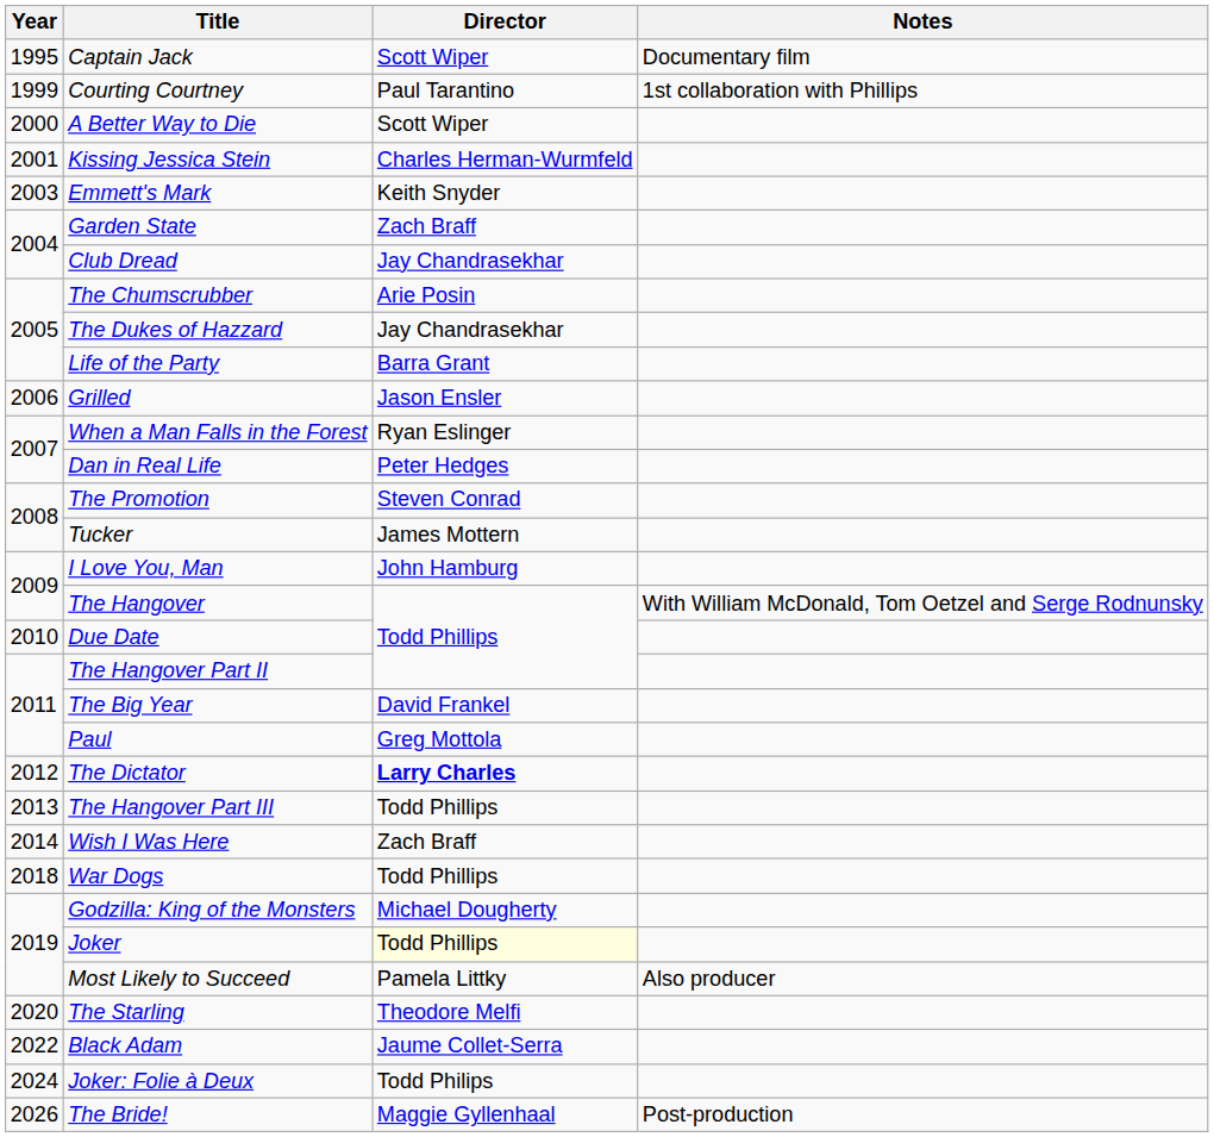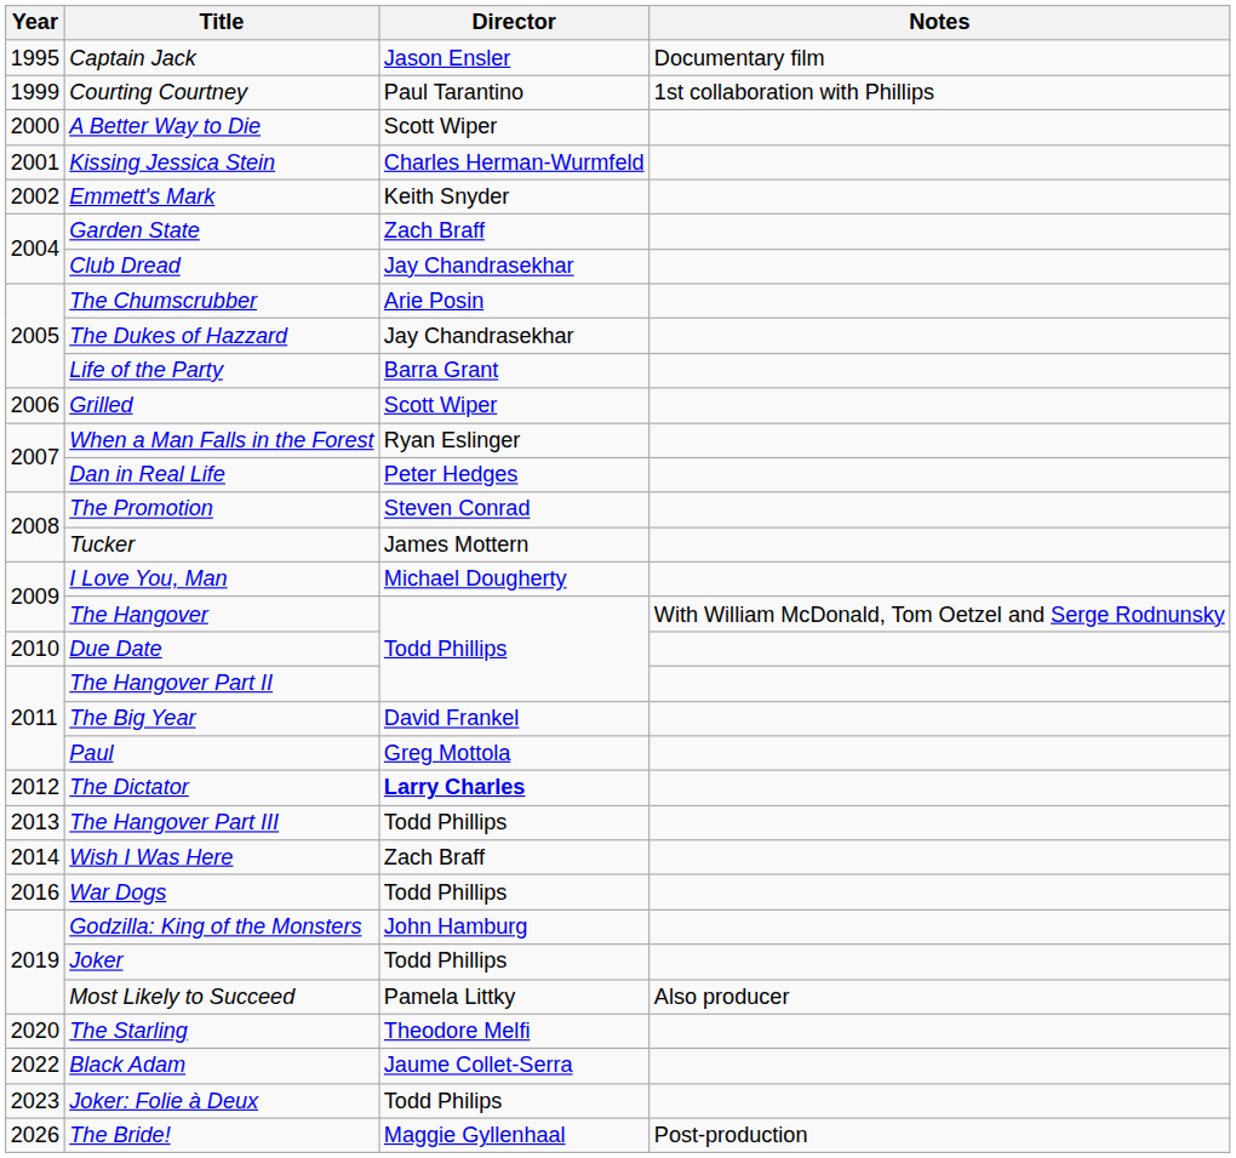Captain Jack | Director: Scott Wiper -> Jason Ensler
Emmett's Mark | Year: 2003 -> 2002
Grilled | Director: Jason Ensler -> Scott Wiper
I Love You, Man | Director: John Hamburg -> Michael Dougherty
War Dogs | Year: 2018 -> 2016
Godzilla: King of the Monsters | Director: Michael Dougherty -> John Hamburg
Joker | Director: lightyellow background -> no background
Joker: Folie à Deux | Year: 2024 -> 2023
